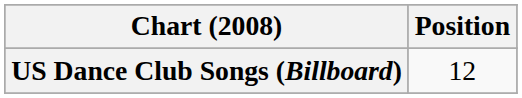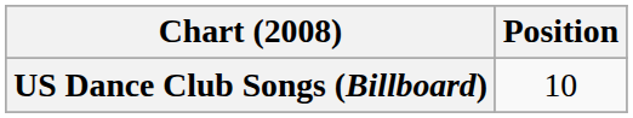US Dance Club Songs (Billboard) | Position: 12 -> 10
